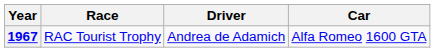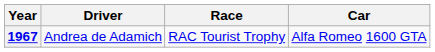columns swapped: Race <-> Driver
